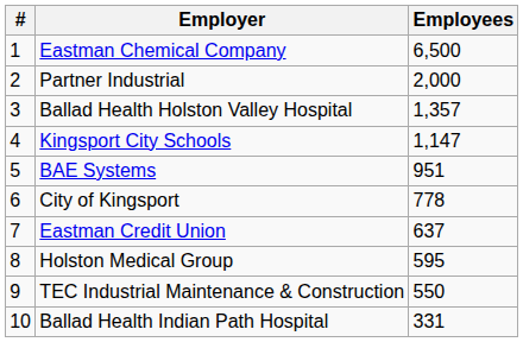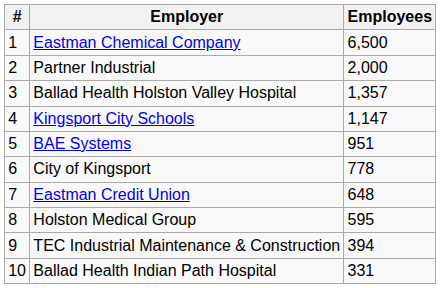Eastman Credit Union | Employees: 637 -> 648
TEC Industrial Maintenance & Construction | Employees: 550 -> 394
